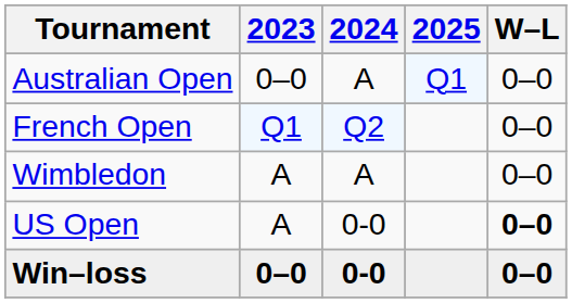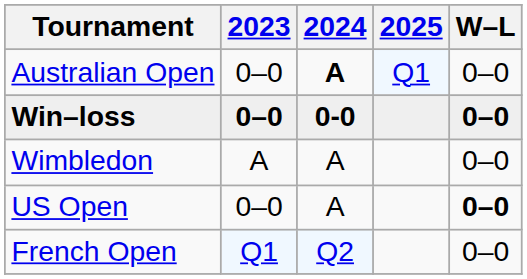Australian Open | 2024: normal -> bold
rows swapped: French Open <-> Win–loss
US Open | 2023: A -> 0–0
US Open | 2024: 0-0 -> A
